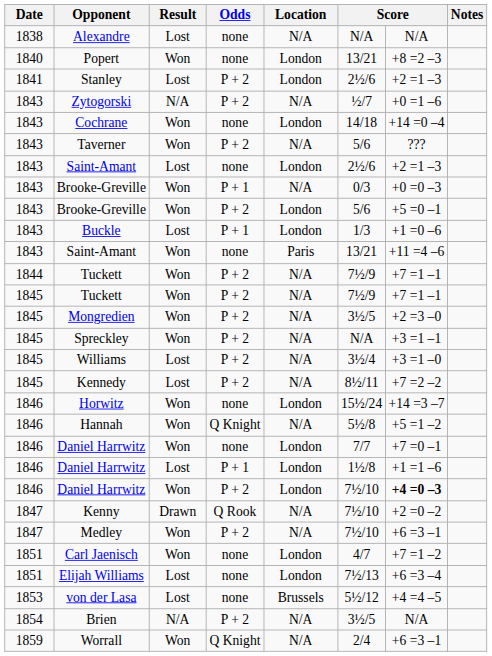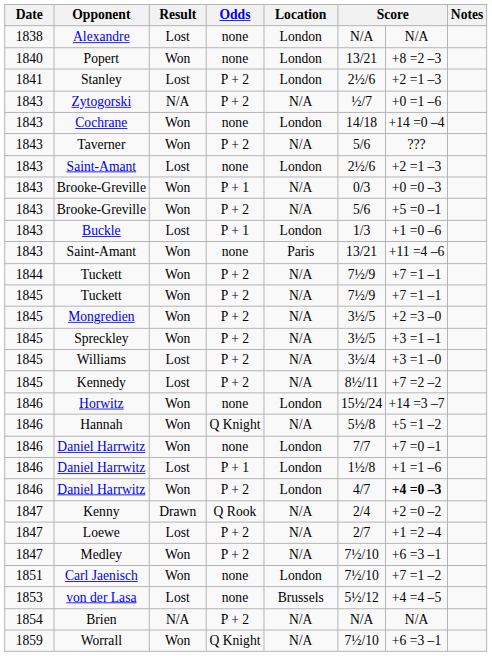Alexandre | Location: N/A -> London
Brooke-Greville / P + 2 | Location: London -> N/A
Spreckley | column 6: N/A -> 3½/5
Daniel Harrwitz / P + 2 | column 6: 7½/10 -> 4/7
Kenny | column 6: 7½/10 -> 2/4
+ row: 1847 | Loewe | Lost | P + 2 | N/A | 2/7 | +1 =2 –4
Carl Jaenisch | column 6: 4/7 -> 7½/10
- row: 1851 | Elijah Williams | Lost | none | London | 7½/13 | +6 =3 –4
Brien | column 6: 3½/5 -> N/A
Worrall | column 6: 2/4 -> 7½/10
